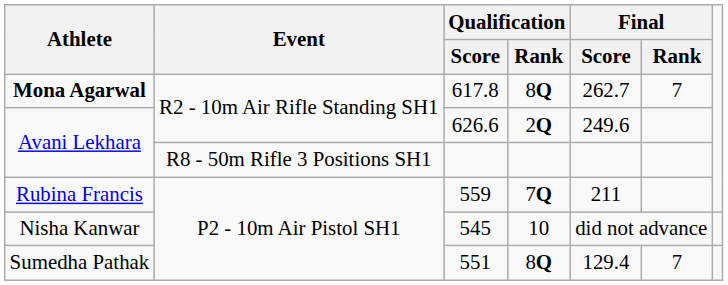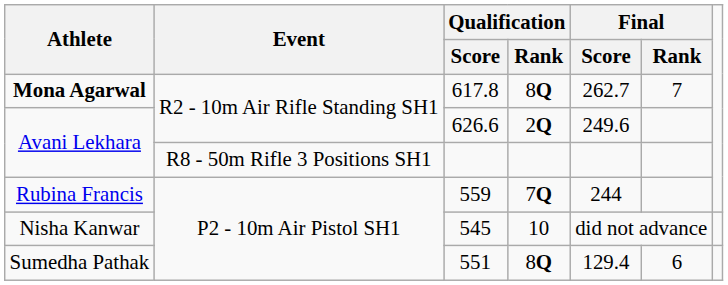559 | Final / Score: 211 -> 244
551 | Final / Rank: 7 -> 6
